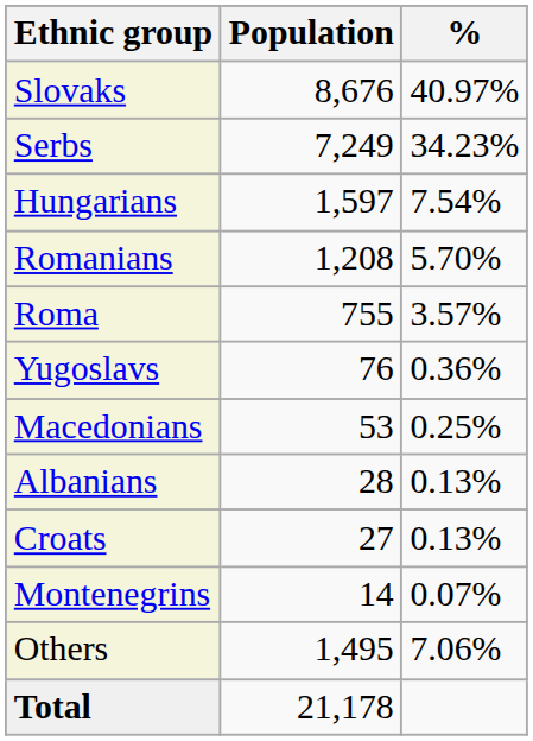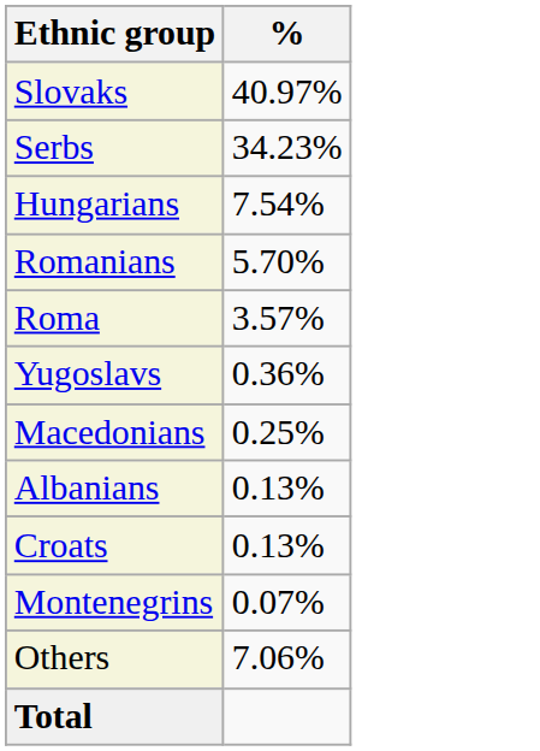- column: Population | 8,676 | 7,249 | 1,597 | 1,208 | 755 | 76 | 53 | 28 | 27 | 14 | 1,495 | 21,178
